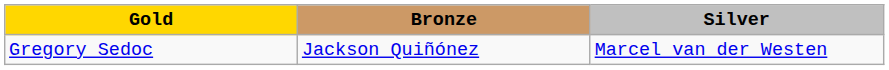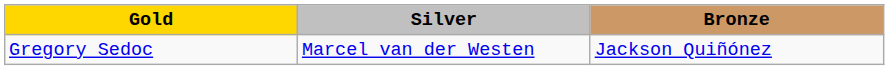columns swapped: Silver <-> Bronze
